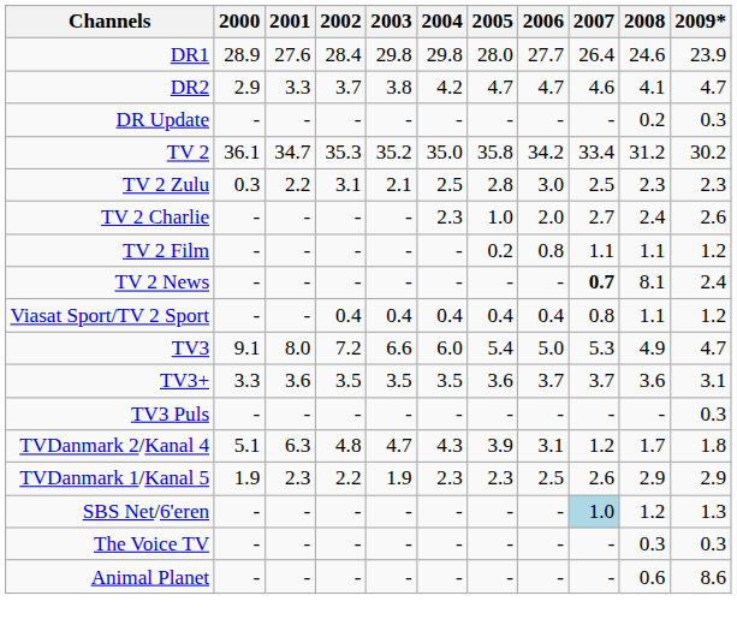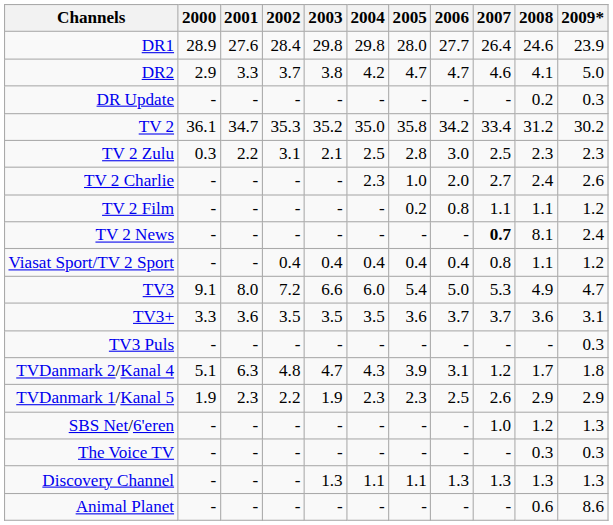DR2 | 2009*: 4.7 -> 5.0
SBS Net/6'eren | 2007: lightblue background -> no background
+ row: Discovery Channel | - | - | - | 1.3 | 1.1 | 1.1 | 1.3 | 1.3 | 1.3 | 1.3
